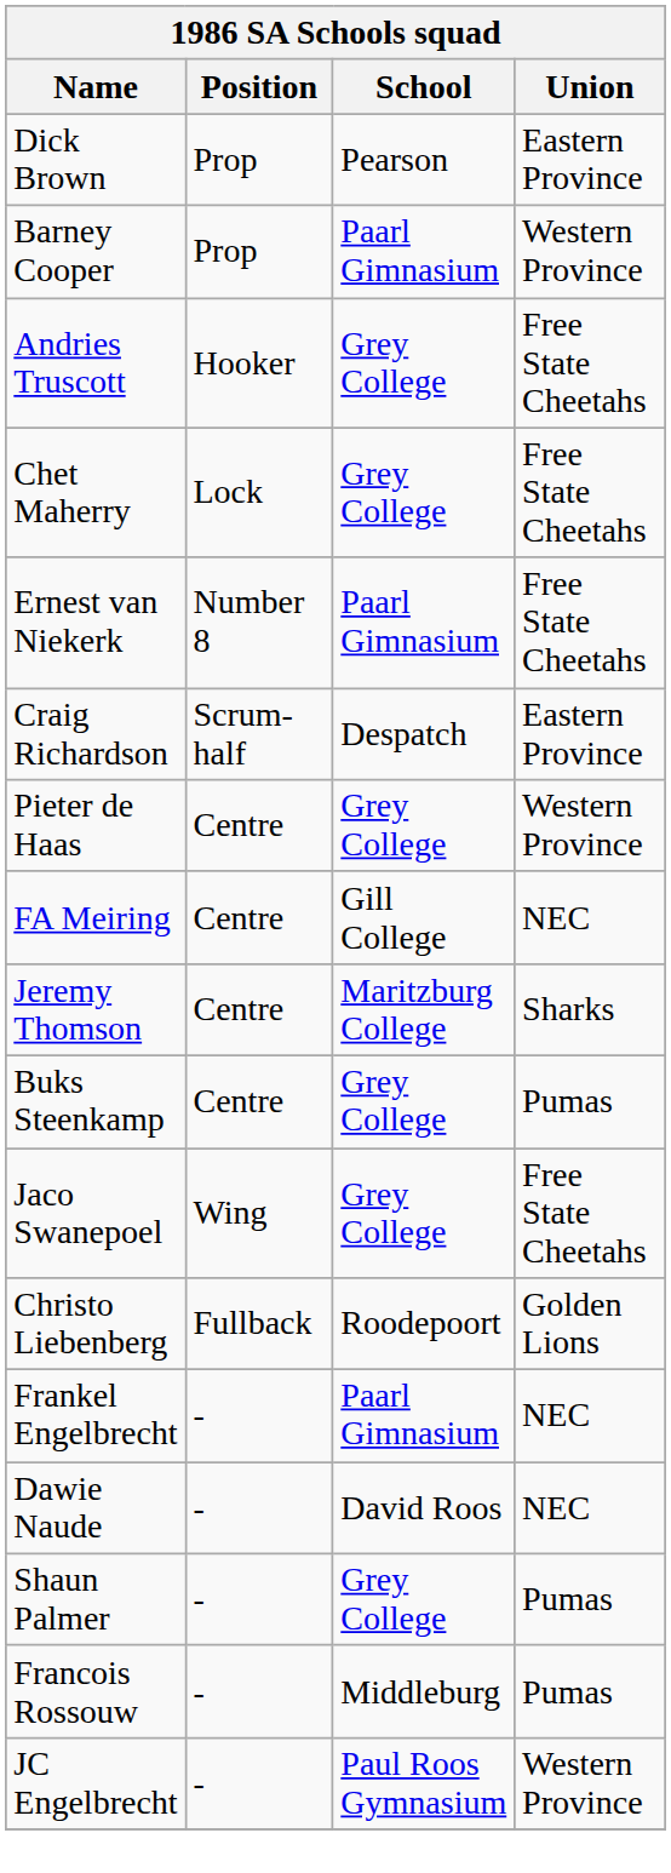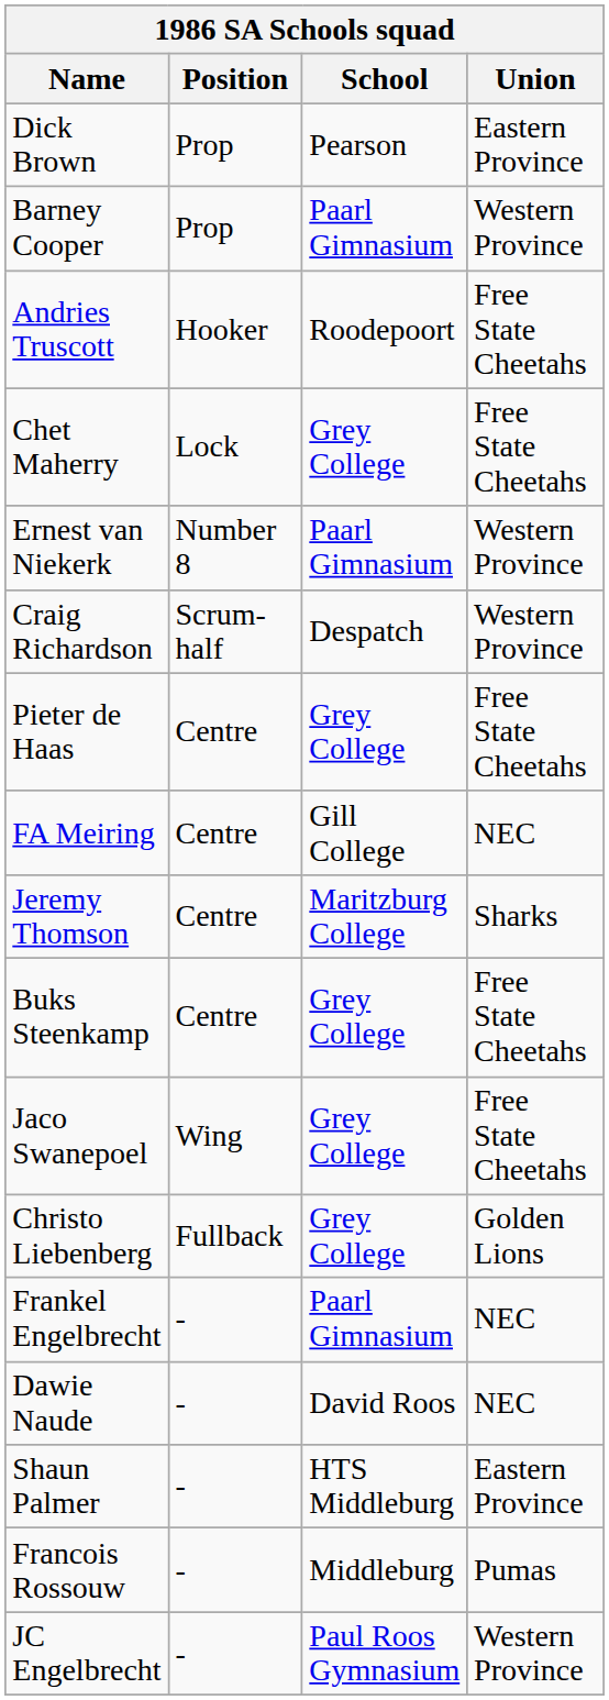Andries Truscott | School: Grey College -> Roodepoort
Ernest van Niekerk | Union: Free State Cheetahs -> Western Province
Craig Richardson | Union: Eastern Province -> Western Province
Pieter de Haas | Union: Western Province -> Free State Cheetahs
Buks Steenkamp | Union: Pumas -> Free State Cheetahs
Christo Liebenberg | School: Roodepoort -> Grey College
Shaun Palmer | School: Grey College -> HTS Middleburg
Shaun Palmer | Union: Pumas -> Eastern Province
